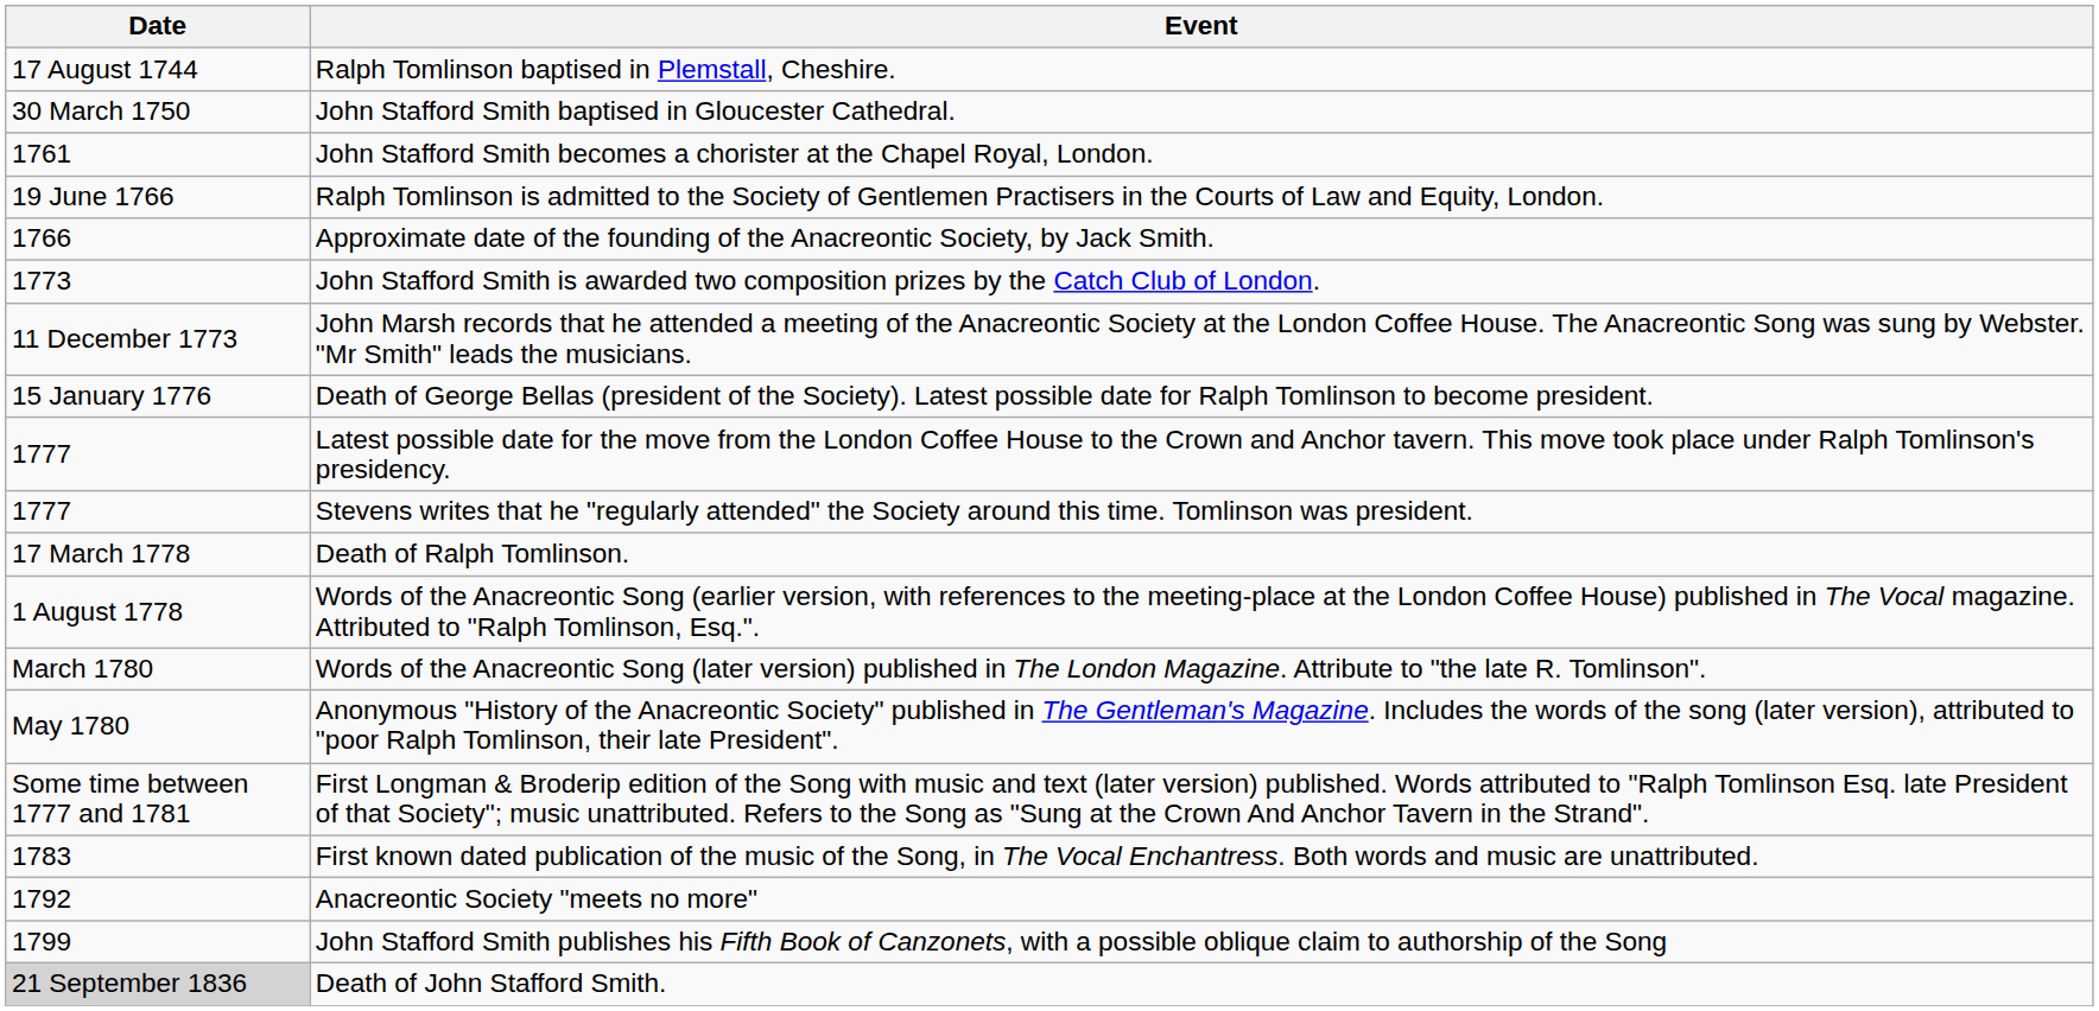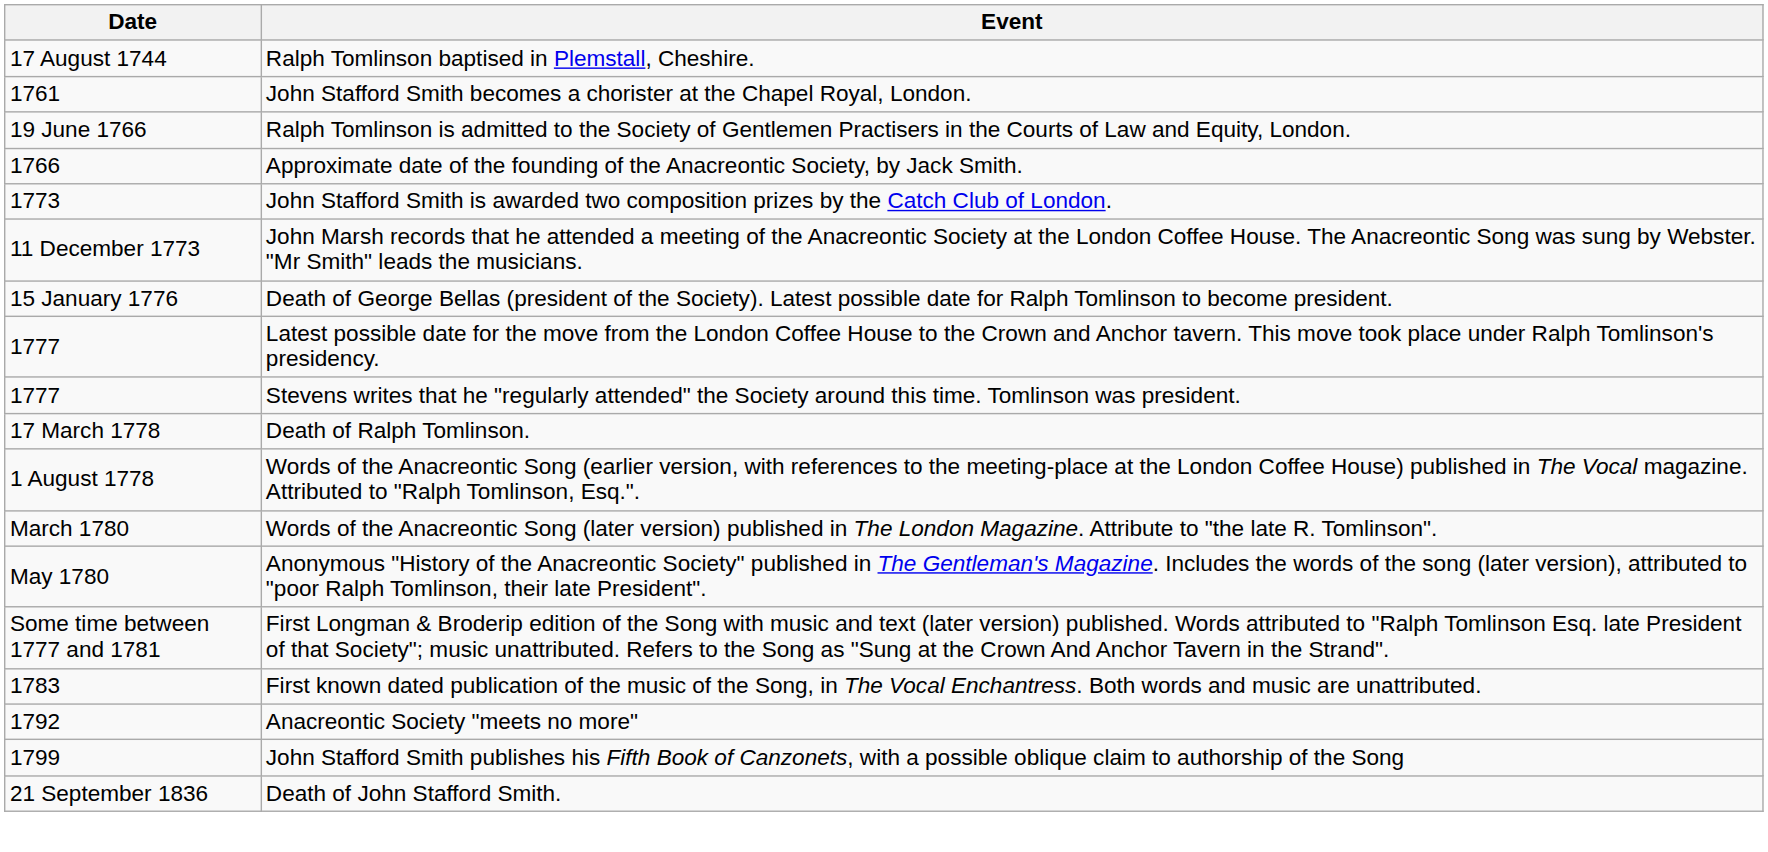- row: 30 March 1750 | John Stafford Smith baptised in Gloucester Cathedral.
Death of John Stafford Smith. | Date: lightgrey background -> no background
